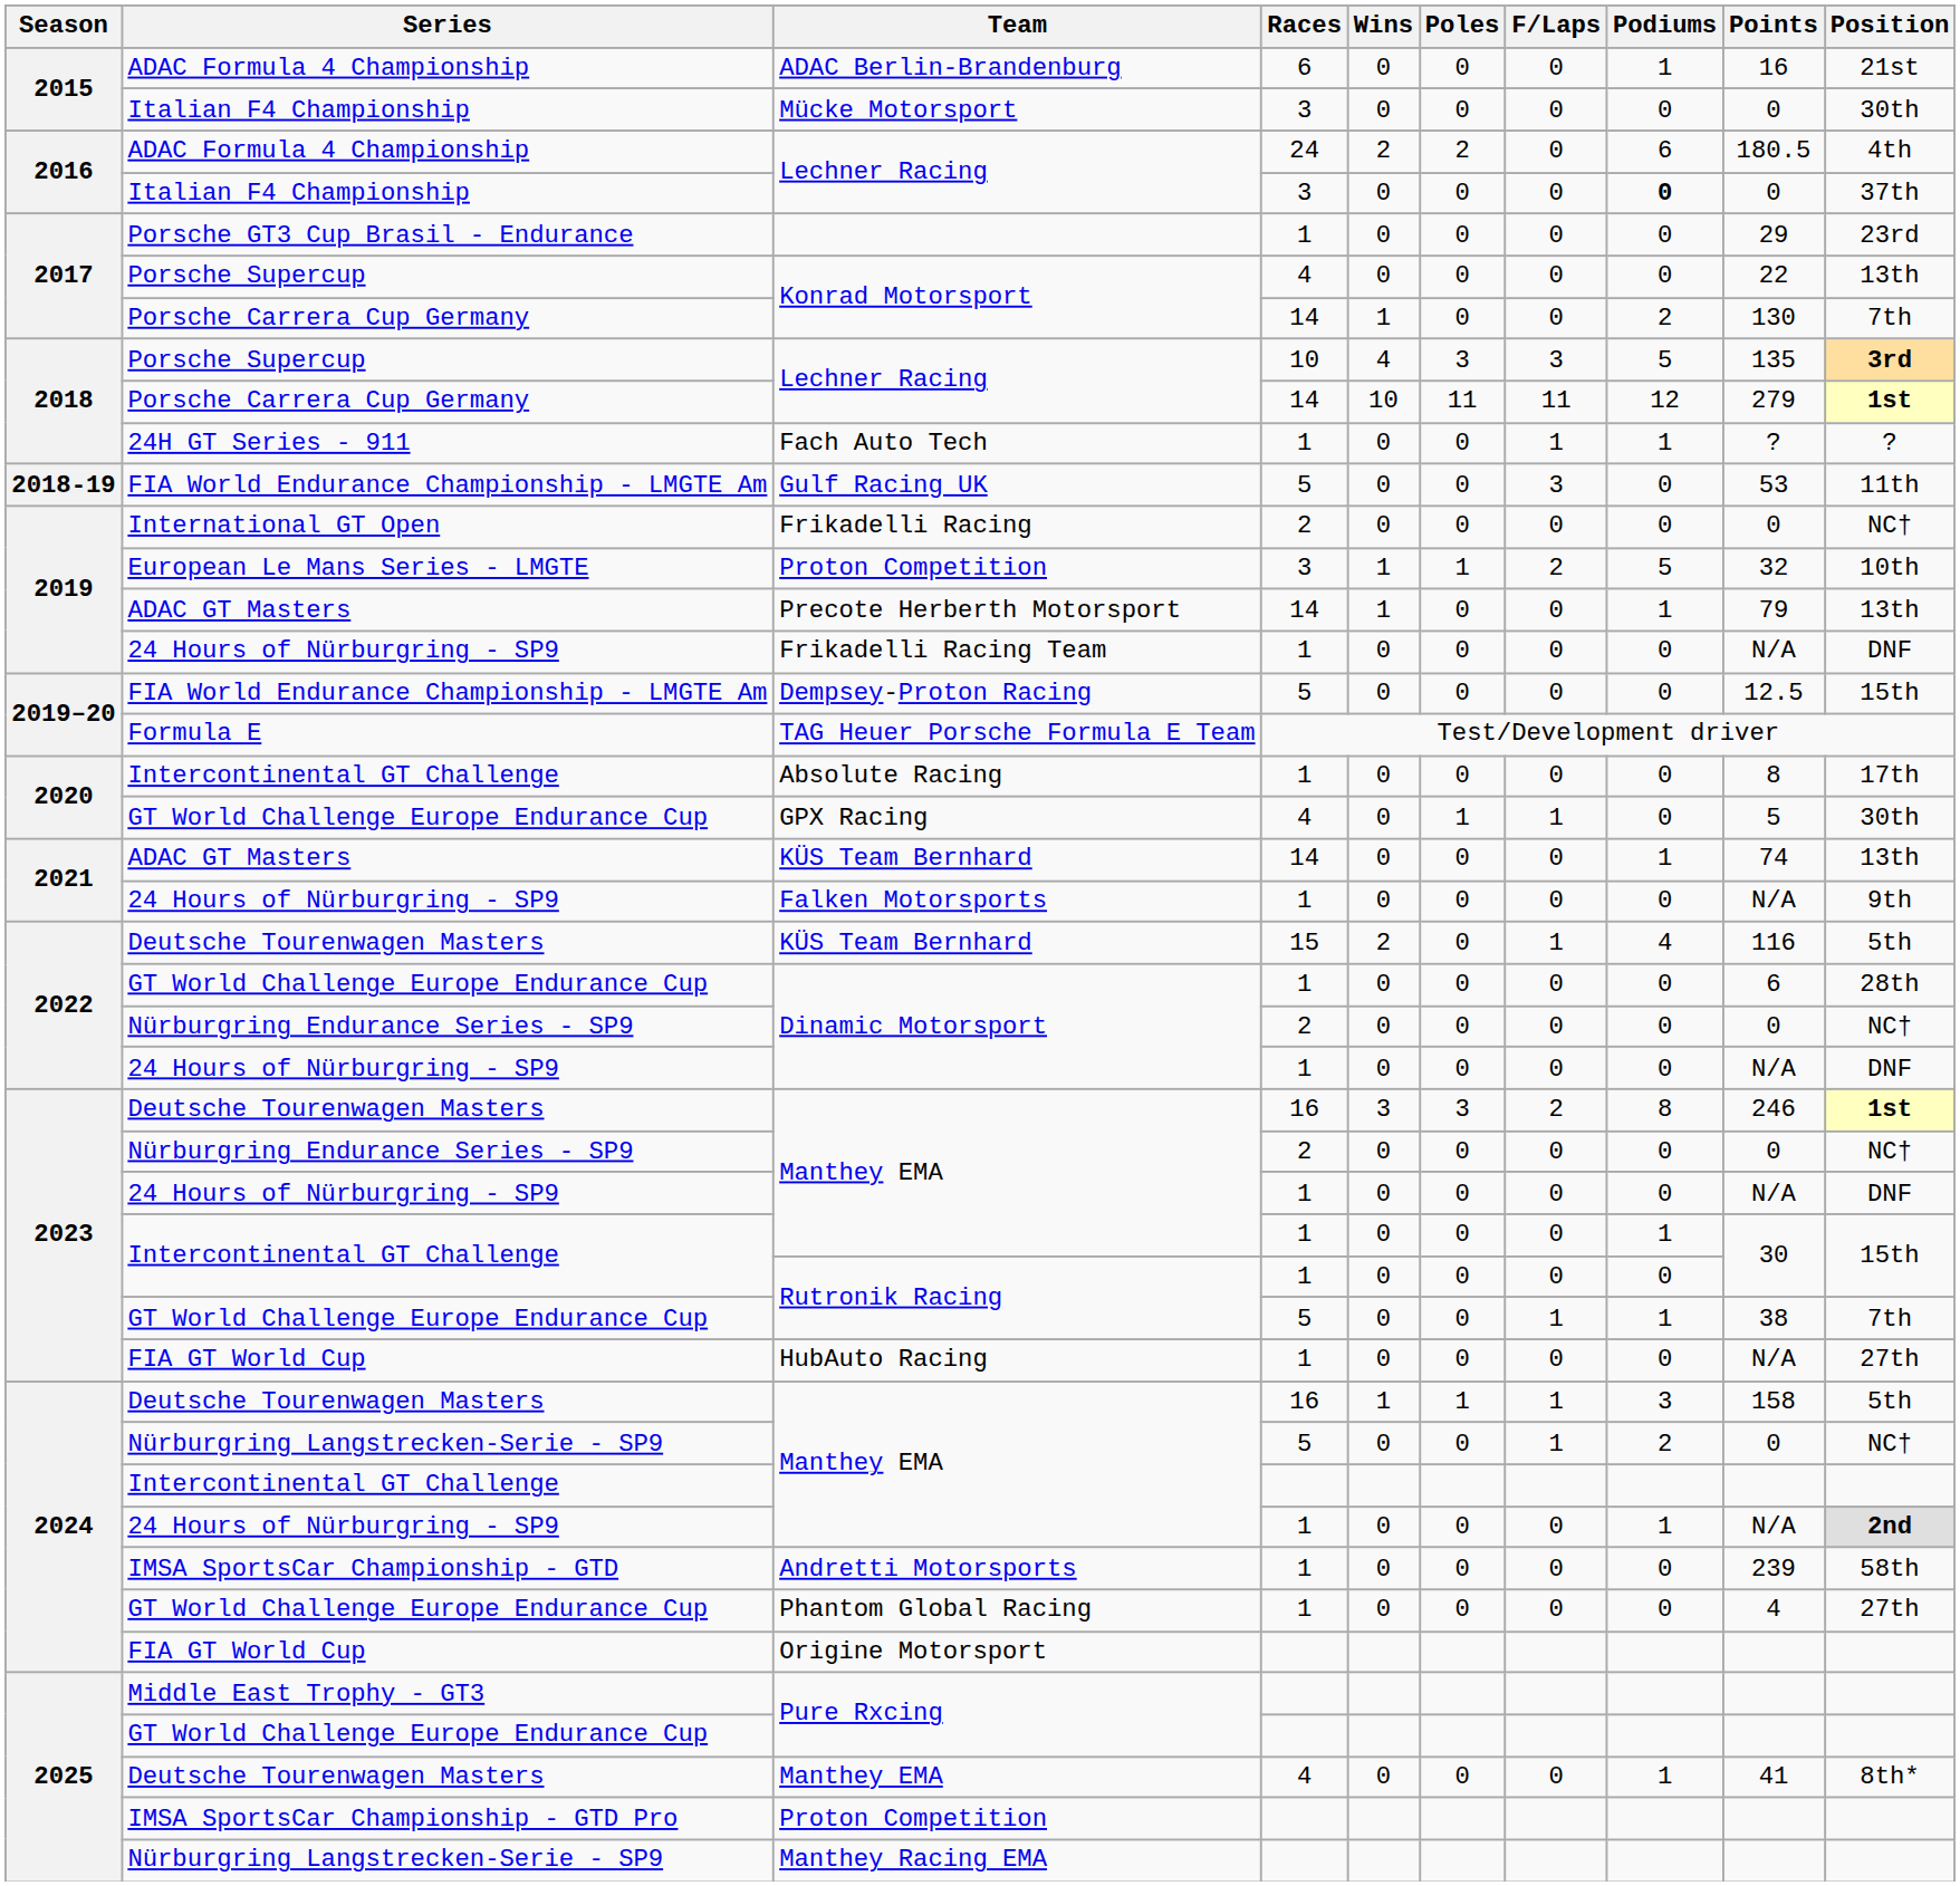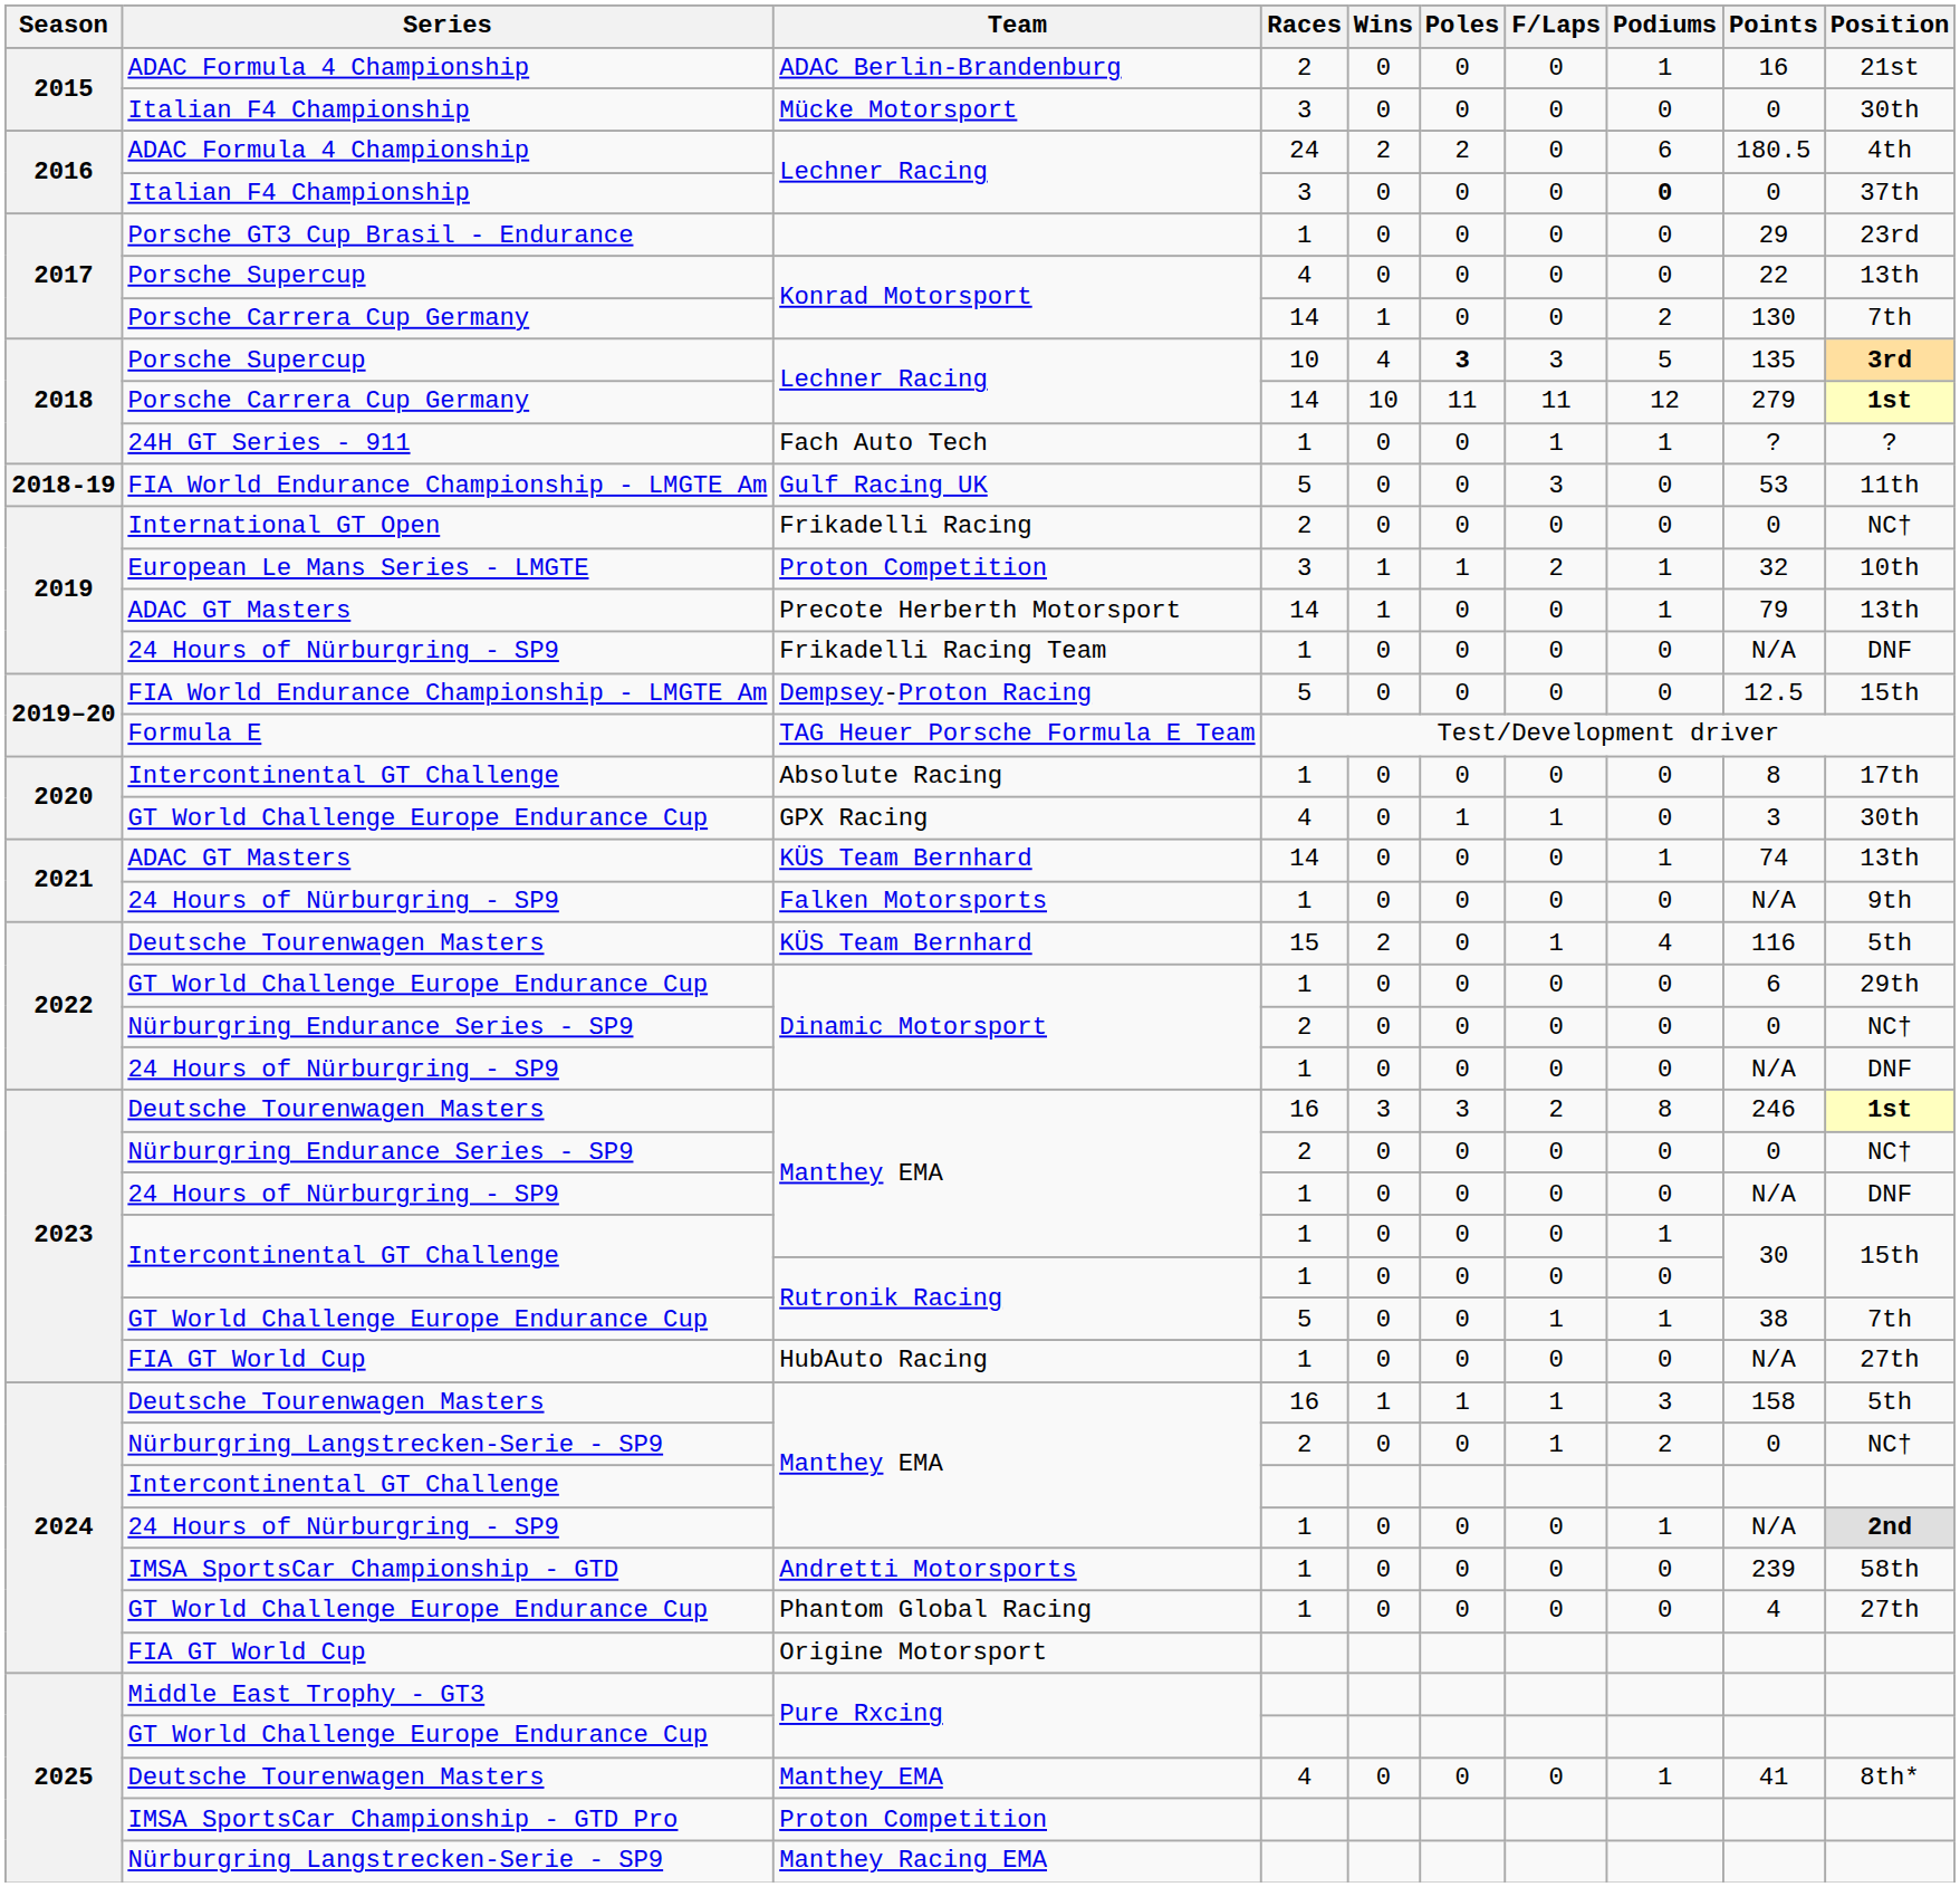ADAC Berlin-Brandenburg | Races: 6 -> 2
Porsche Supercup / Lechner Racing | Poles: normal -> bold
European Le Mans Series - LMGTE / Proton Competition | Podiums: 5 -> 1
GPX Racing | Points: 5 -> 3
GT World Challenge Europe Endurance Cup / Dinamic Motorsport | Position: 28th -> 29th
Nürburgring Langstrecken-Serie - SP9 / Manthey EMA | Races: 5 -> 2
